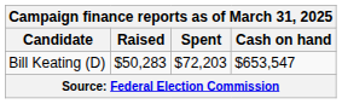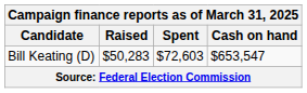Bill Keating (D) | Spent: $72,203 -> $72,603
